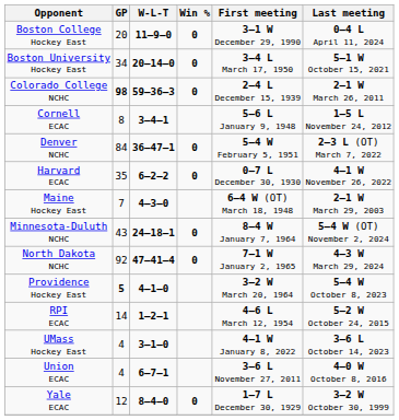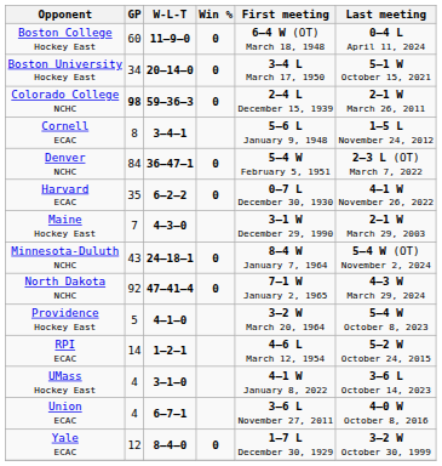Boston College Hockey East | GP: 20 -> 60
Boston College Hockey East | First meeting: 3–1 W December 29, 1990 -> 6–4 W (OT) March 18, 1948
Maine Hockey East | First meeting: 6–4 W (OT) March 18, 1948 -> 3–1 W December 29, 1990
Providence Hockey East | GP: bold -> normal
